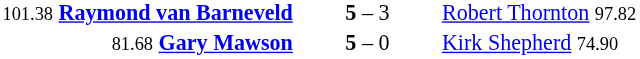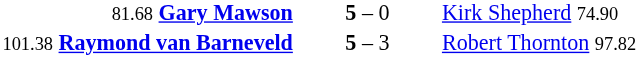rows swapped: 81.68 Gary Mawson <-> 101.38 Raymond van Barneveld
